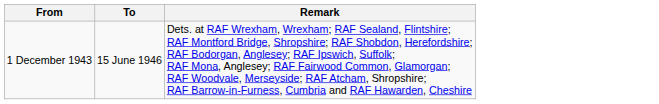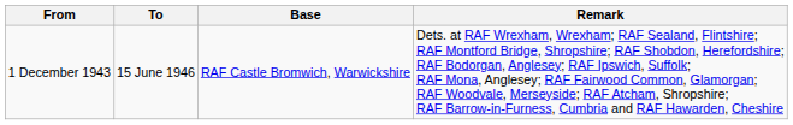+ column: Base | RAF Castle Bromwich, Warwickshire
